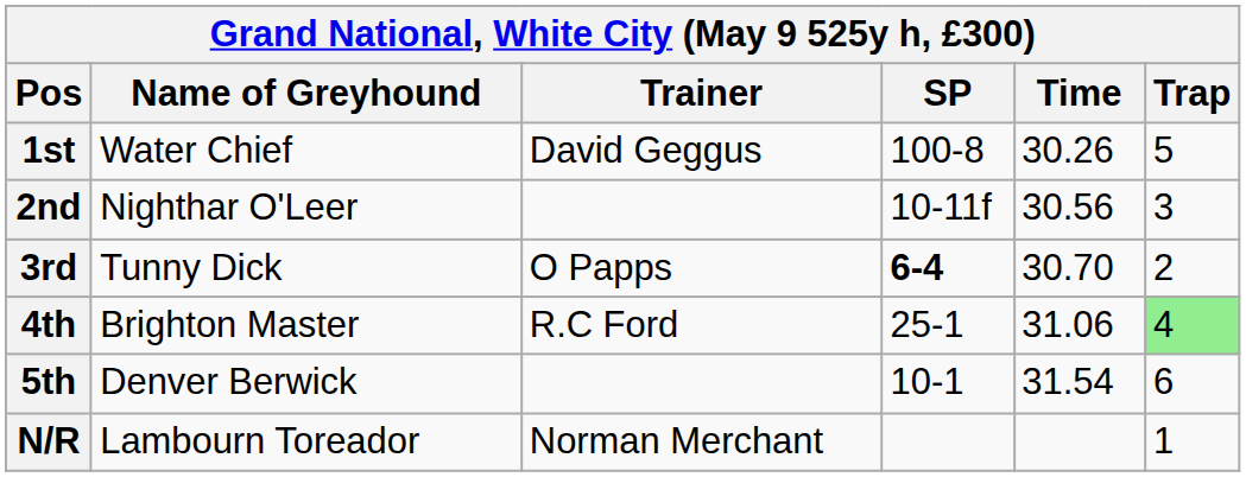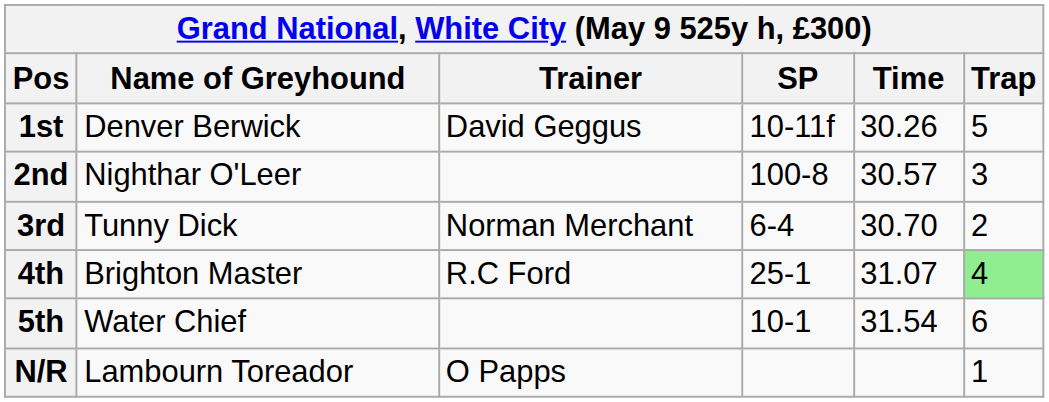1st | Name of Greyhound: Water Chief -> Denver Berwick
1st | SP: 100-8 -> 10-11f
2nd | SP: 10-11f -> 100-8
2nd | Time: 30.56 -> 30.57
3rd | Trainer: O Papps -> Norman Merchant
3rd | SP: bold -> normal
4th | Time: 31.06 -> 31.07
5th | Name of Greyhound: Denver Berwick -> Water Chief
N/R | Trainer: Norman Merchant -> O Papps
